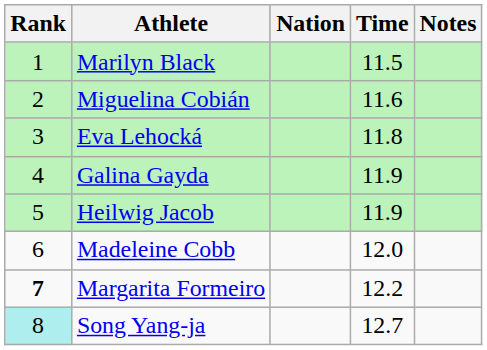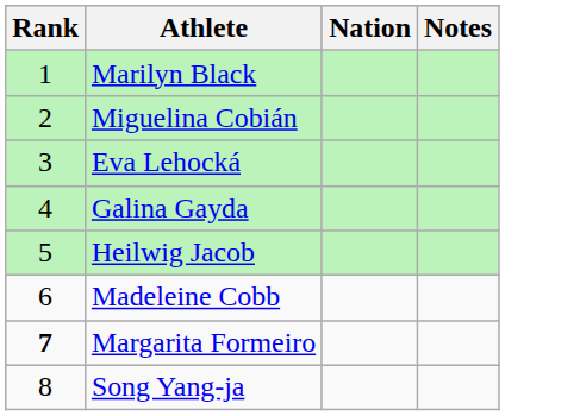- column: Time | 11.5 | 11.6 | 11.8 | 11.9 | 11.9 | 12.0 | 12.2 | 12.7
Song Yang-ja | Rank: paleturquoise background -> no background
